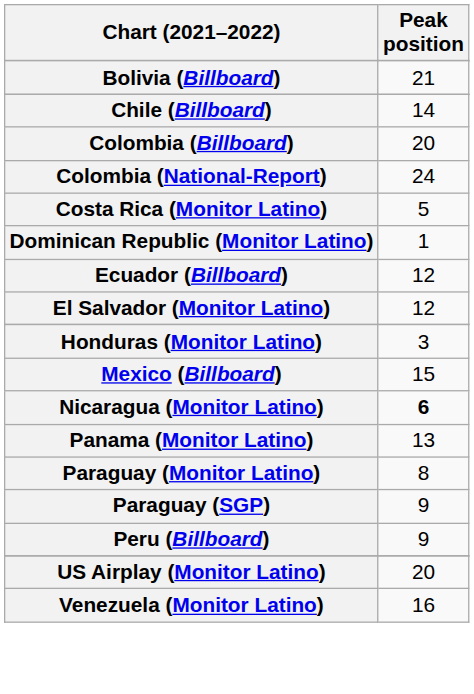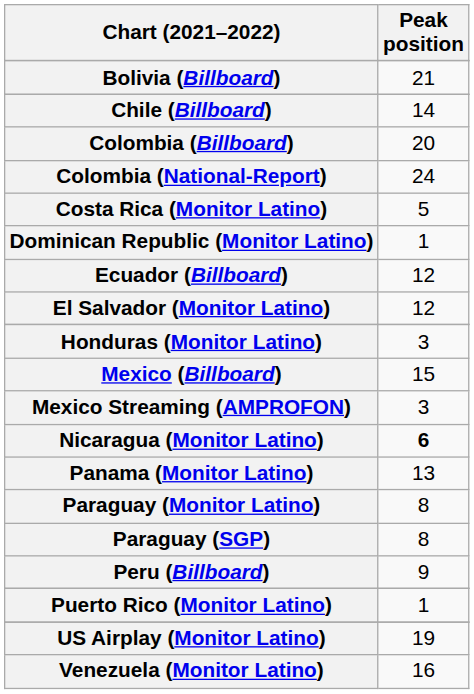+ row: Mexico Streaming (AMPROFON) | 3
Paraguay (SGP) | Peak position: 9 -> 8
+ row: Puerto Rico (Monitor Latino) | 1
US Airplay (Monitor Latino) | Peak position: 20 -> 19
